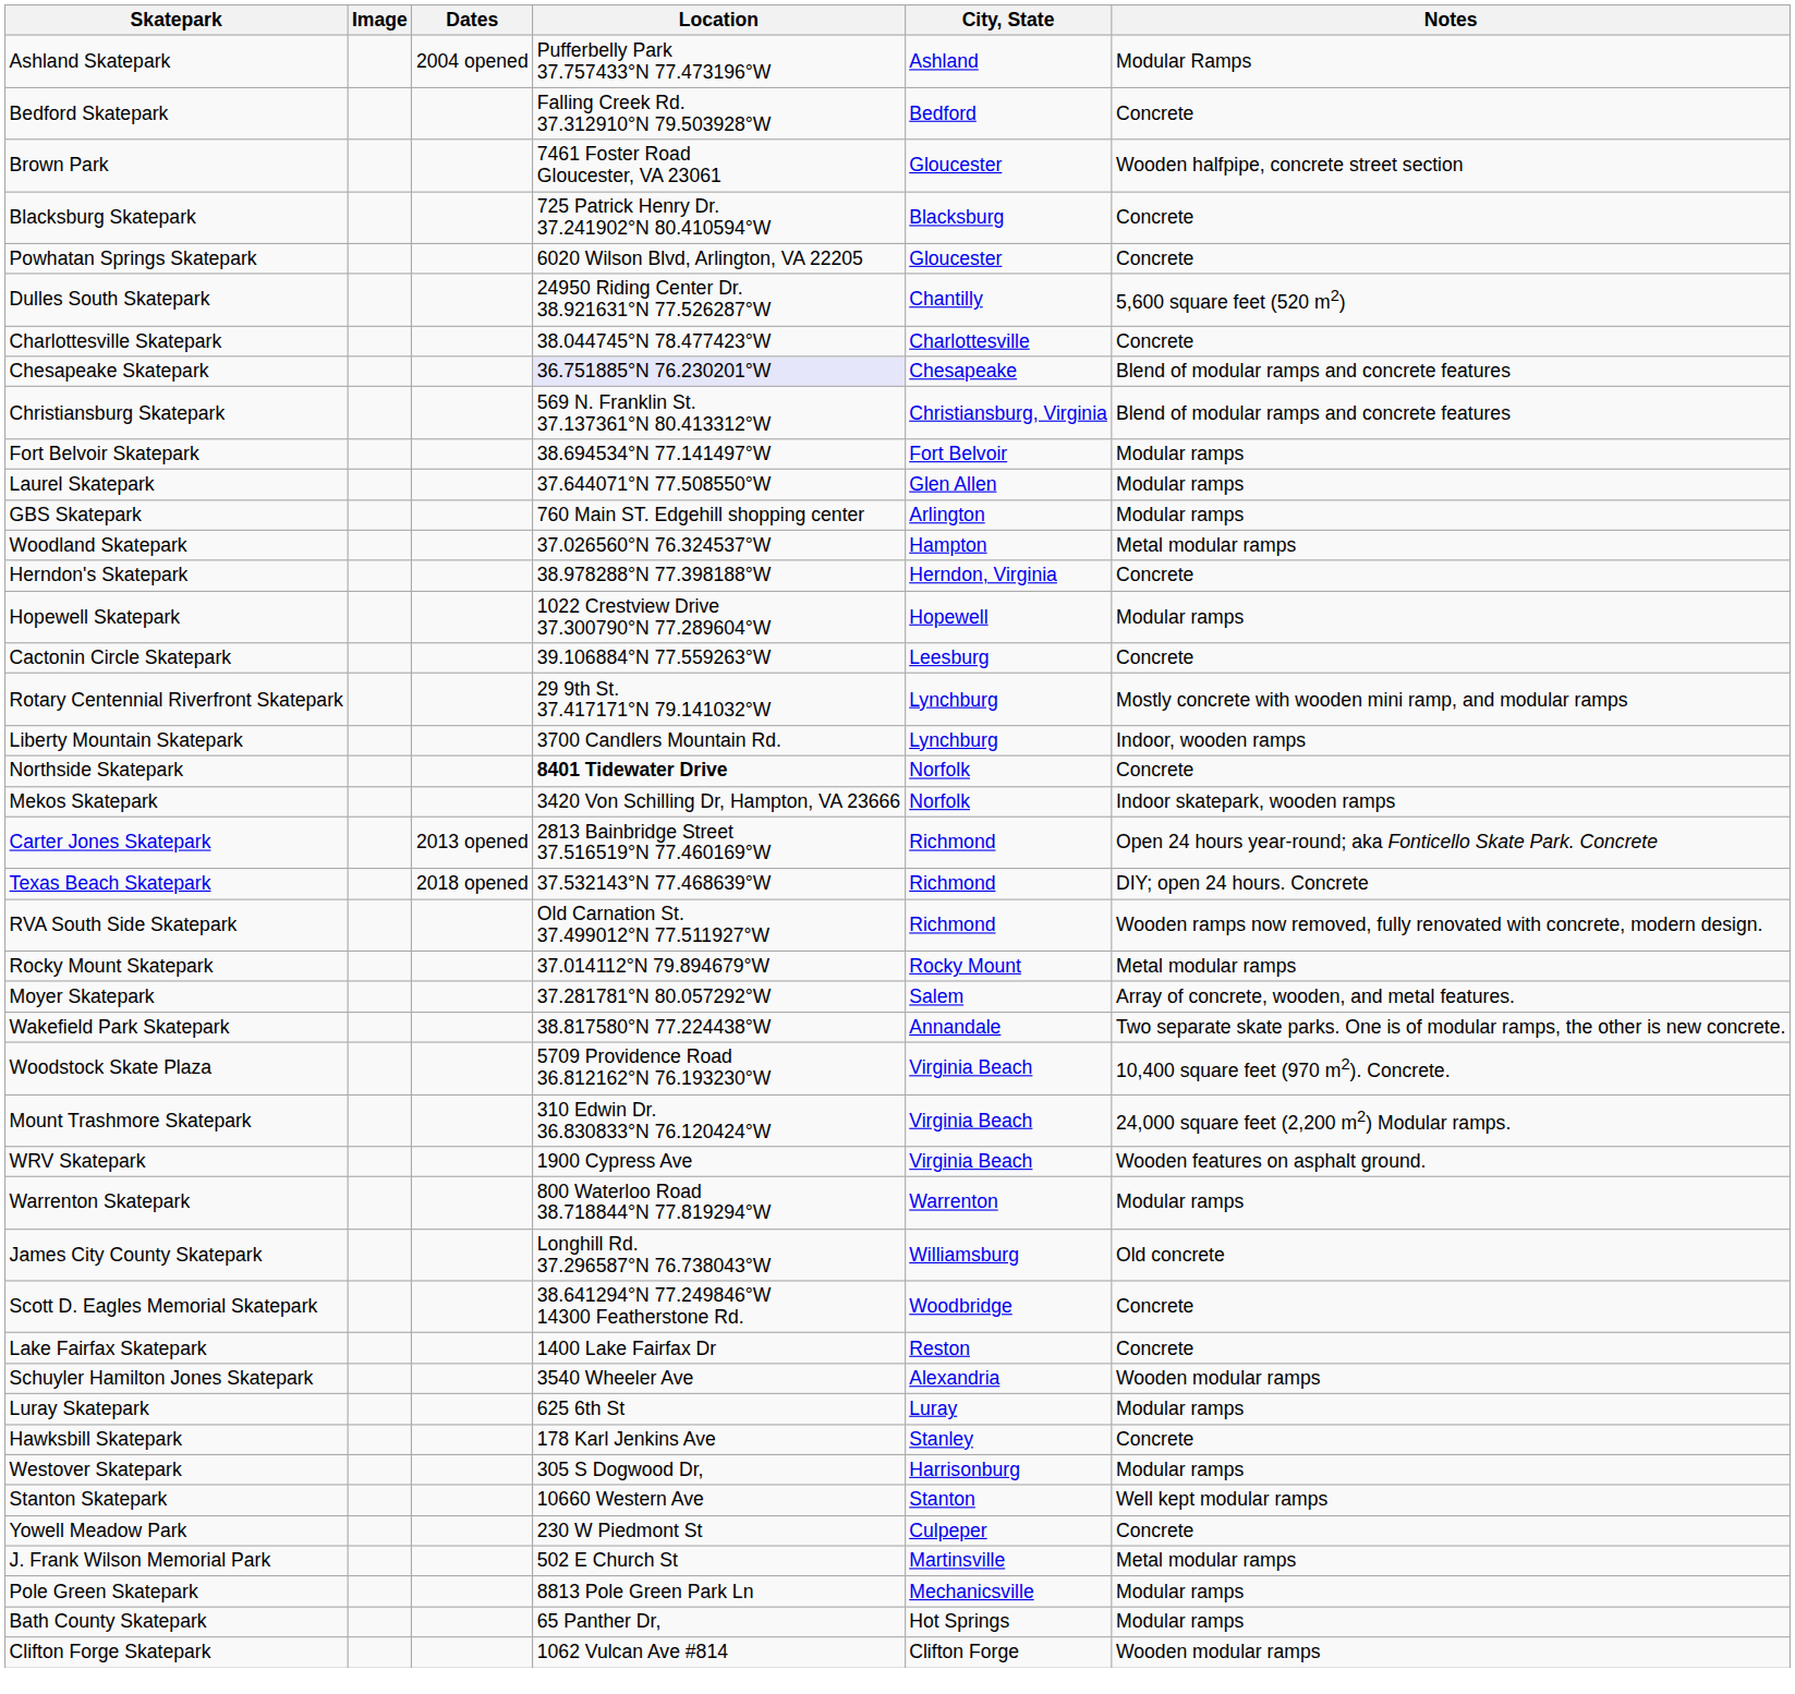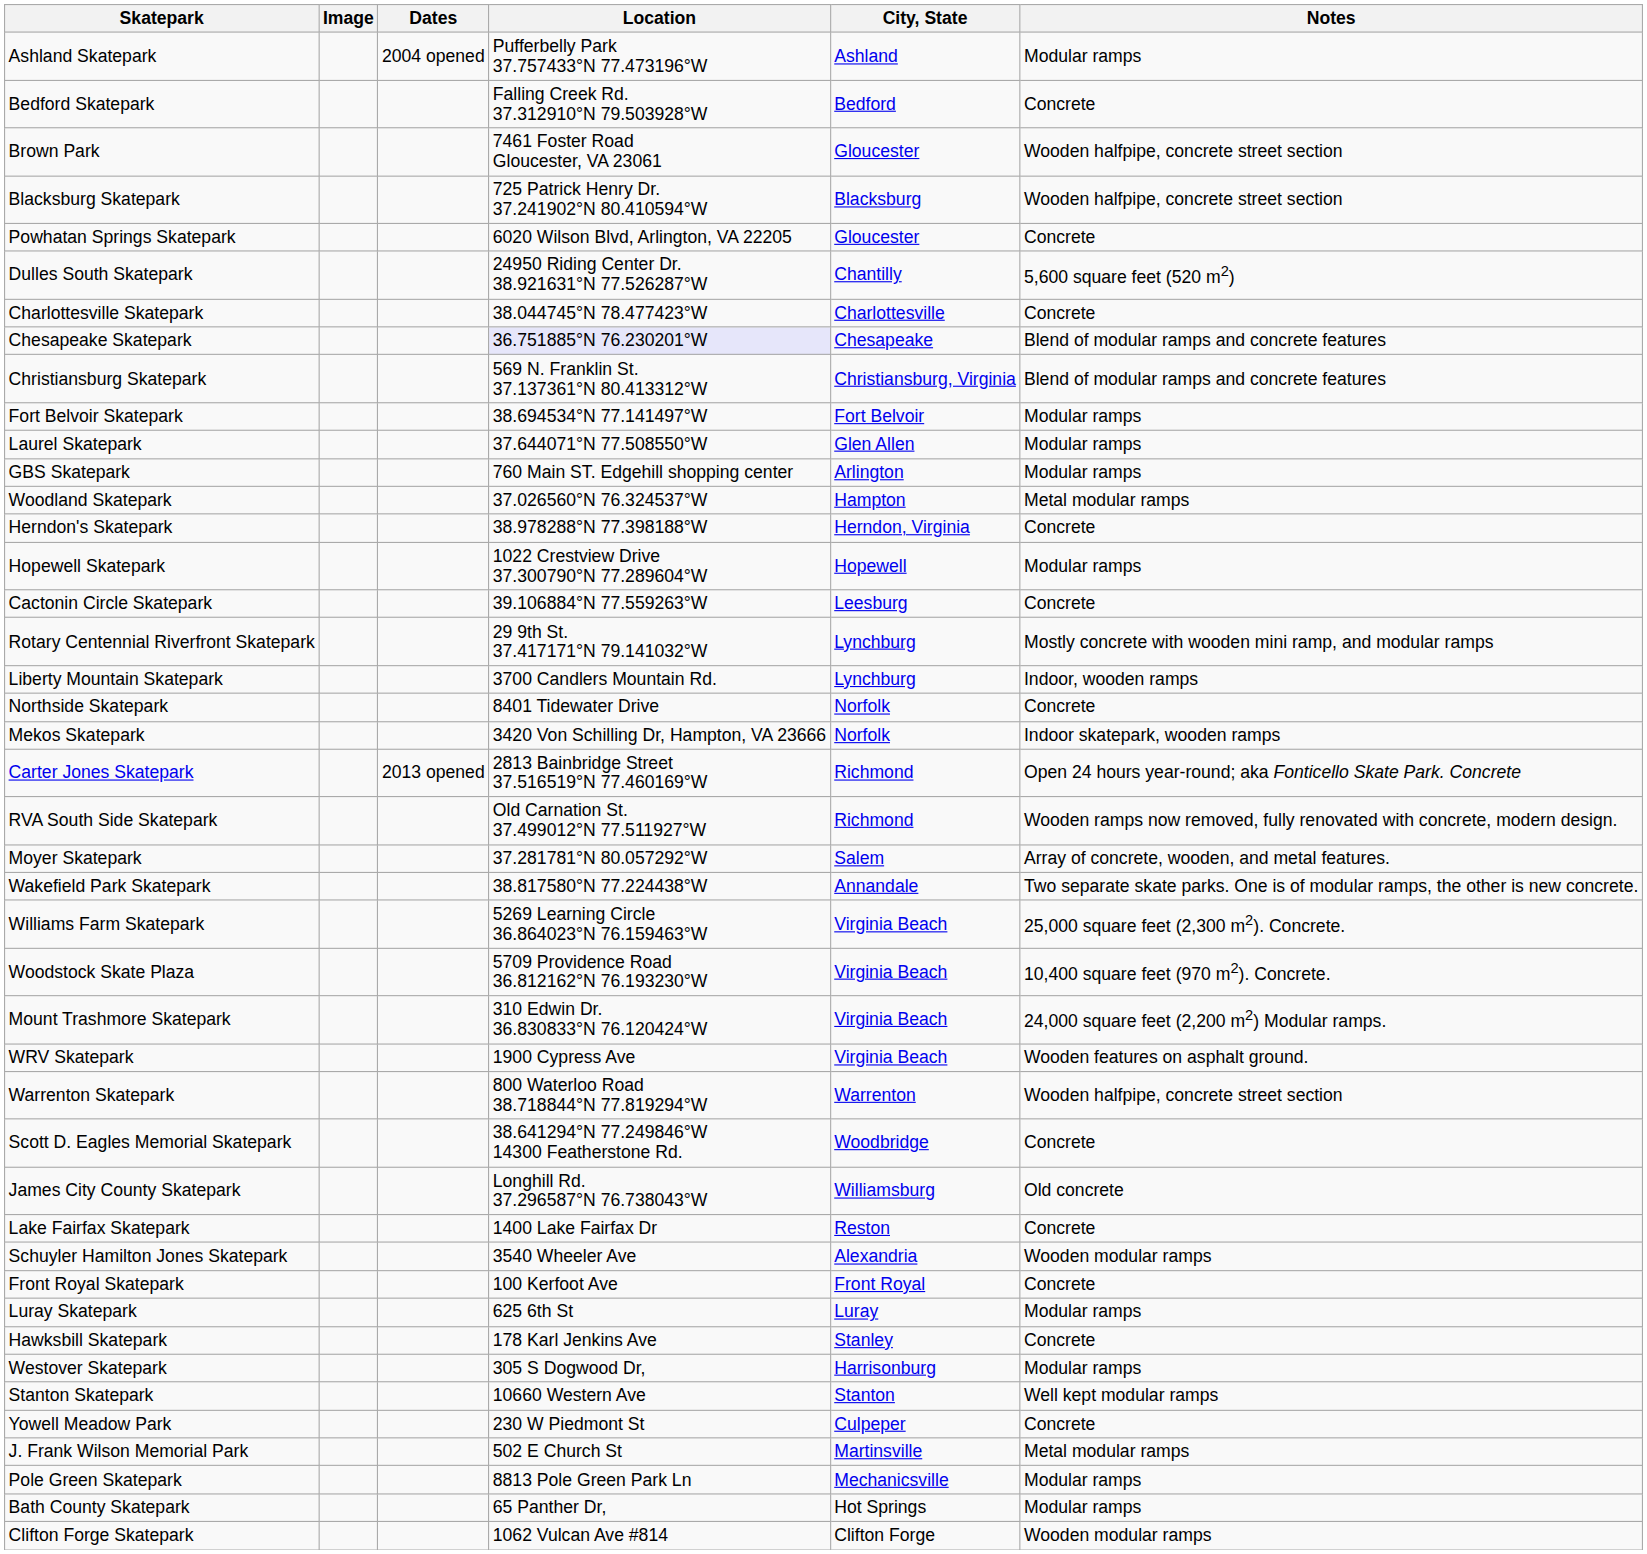Ashland Skatepark | Notes: Modular Ramps -> Modular ramps
Blacksburg Skatepark | Notes: Concrete -> Wooden halfpipe, concrete street section
Northside Skatepark | Location: bold -> normal
- row: Texas Beach Skatepark | 2018 opened | 37.532143°N 77.468639°W | Richmond | DIY; open 24 hours. Concrete
- row: Rocky Mount Skatepark | 37.014112°N 79.894679°W | Rocky Mount | Metal modular ramps
+ row: Williams Farm Skatepark | 5269 Learning Circle 36.864023°N 76.159463°W | Virginia Beach | 25,000 square feet (2,300 m2). Concrete.
Warrenton Skatepark | Notes: Modular ramps -> Wooden halfpipe, concrete street section
rows swapped: James City County Skatepark <-> Scott D. Eagles Memorial Skatepark
+ row: Front Royal Skatepark | 100 Kerfoot Ave | Front Royal | Concrete
